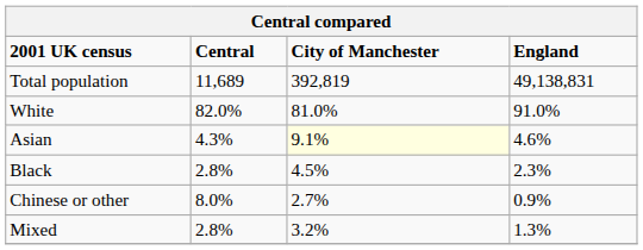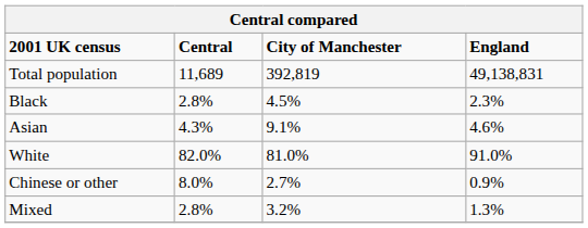rows swapped: White <-> Black
Asian | City of Manchester: lightyellow background -> no background
